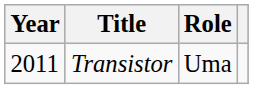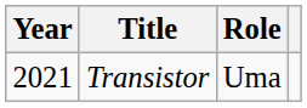Transistor | Year: 2011 -> 2021
